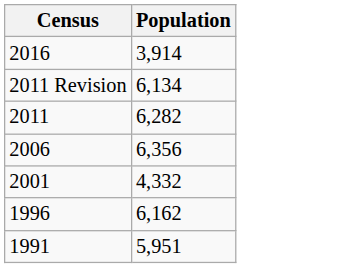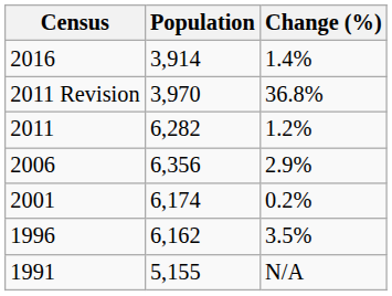+ column: Change (%) | 1.4% | 36.8% | 1.2% | 2.9% | 0.2% | 3.5% | N/A
2011 Revision | Population: 6,134 -> 3,970
2001 | Population: 4,332 -> 6,174
1991 | Population: 5,951 -> 5,155
